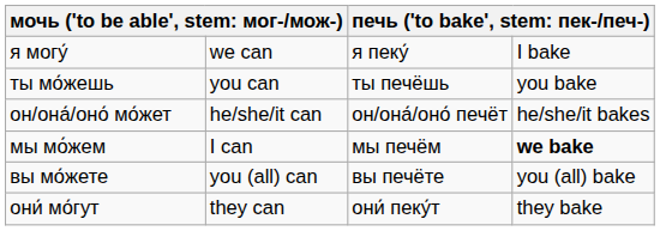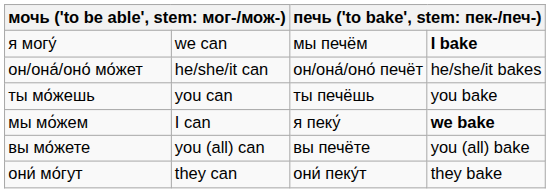я могу́ | column 3: я пеку́ -> мы печём
я могу́ | column 4: normal -> bold
rows swapped: ты мо́жешь <-> он/она́/оно́ мо́жет
мы мо́жем | column 3: мы печём -> я пеку́
